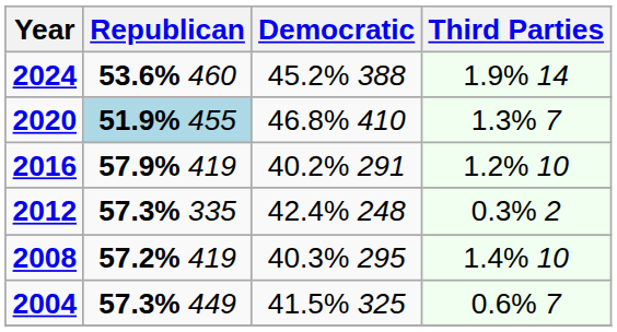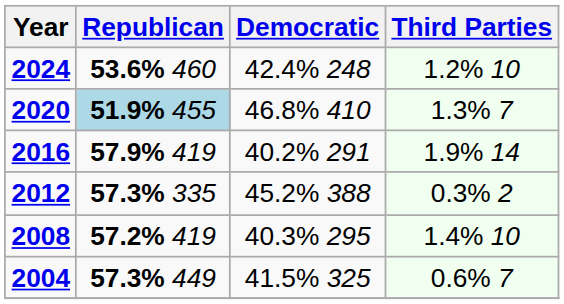2024 | Democratic: 45.2% 388 -> 42.4% 248
2024 | Third Parties: 1.9% 14 -> 1.2% 10
2016 | Third Parties: 1.2% 10 -> 1.9% 14
2012 | Democratic: 42.4% 248 -> 45.2% 388
